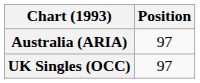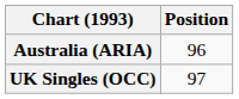Australia (ARIA) | Position: 97 -> 96
